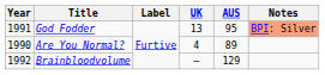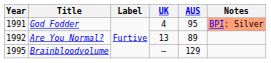God Fodder | UK: 13 -> 4
Are You Normal? | Year: 1990 -> 1992
Are You Normal? | UK: 4 -> 13
Brainbloodvolume | Year: 1992 -> 1995
